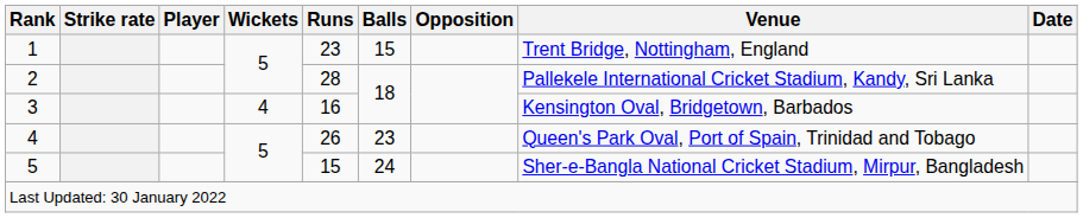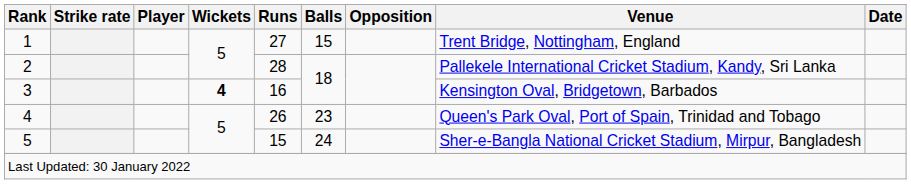1 | Runs: 23 -> 27
3 | Wickets: normal -> bold
